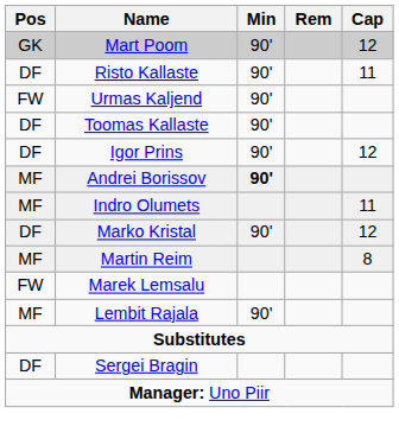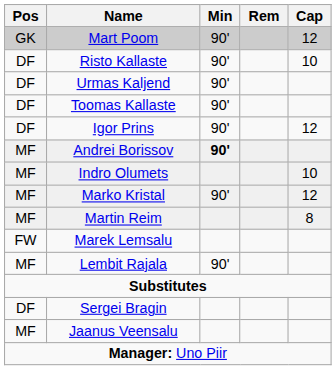Risto Kallaste | Cap: 11 -> 10
Urmas Kaljend | Pos: FW -> DF
Indro Olumets | Cap: 11 -> 10
Marko Kristal | Pos: DF -> MF
+ row: MF | Jaanus Veensalu
